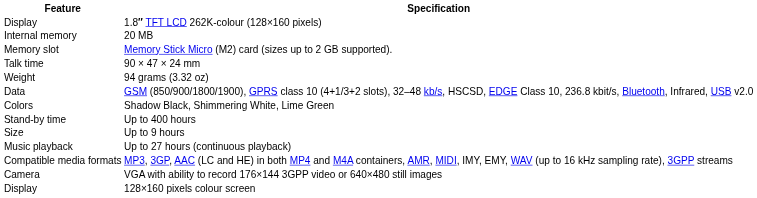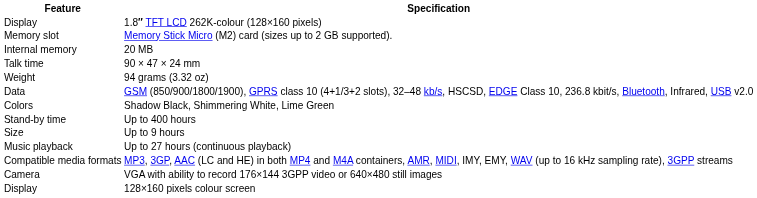rows swapped: 20 MB <-> Memory Stick Micro (M2) card (sizes up to 2 GB supported).
